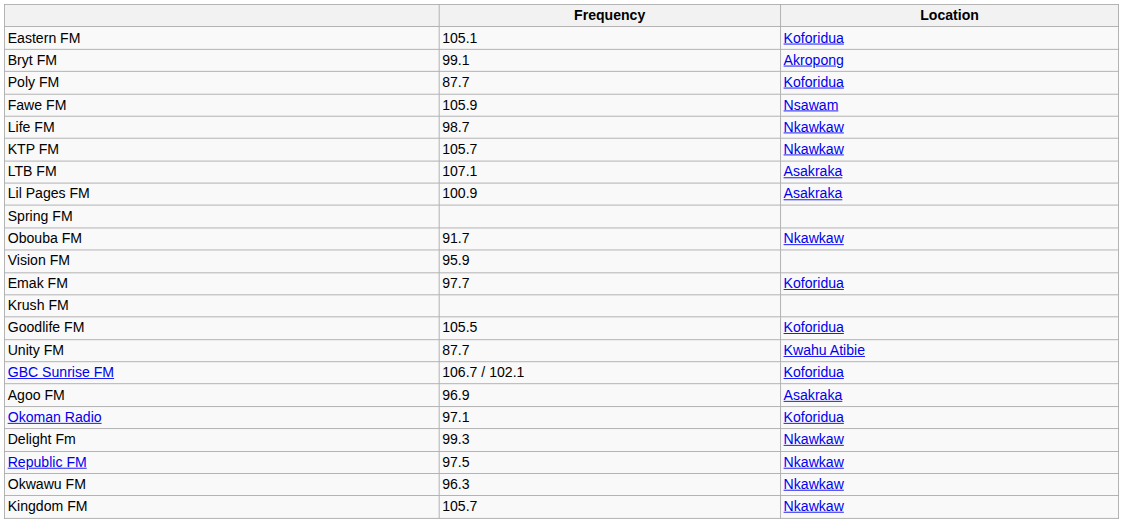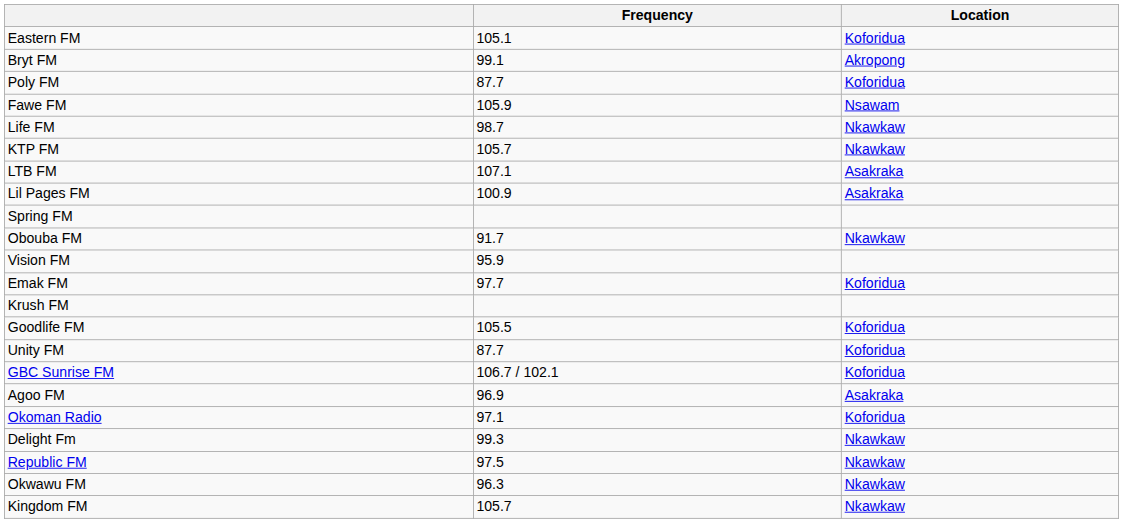Unity FM | Location: Kwahu Atibie -> Koforidua
